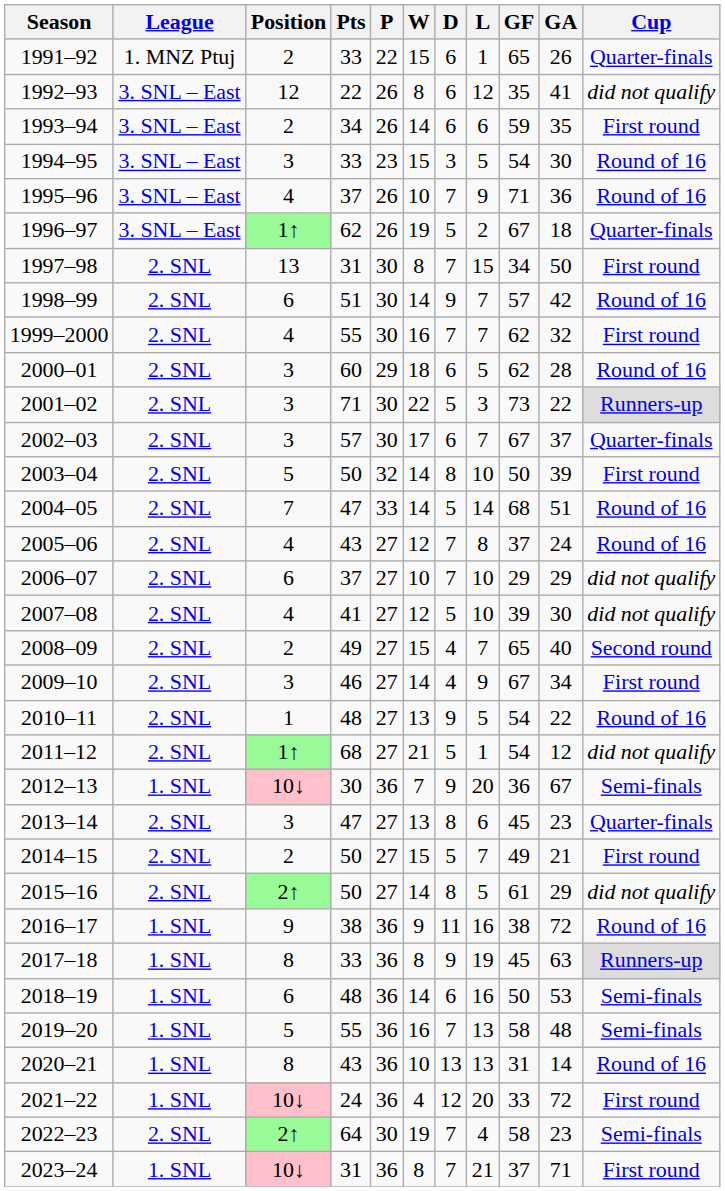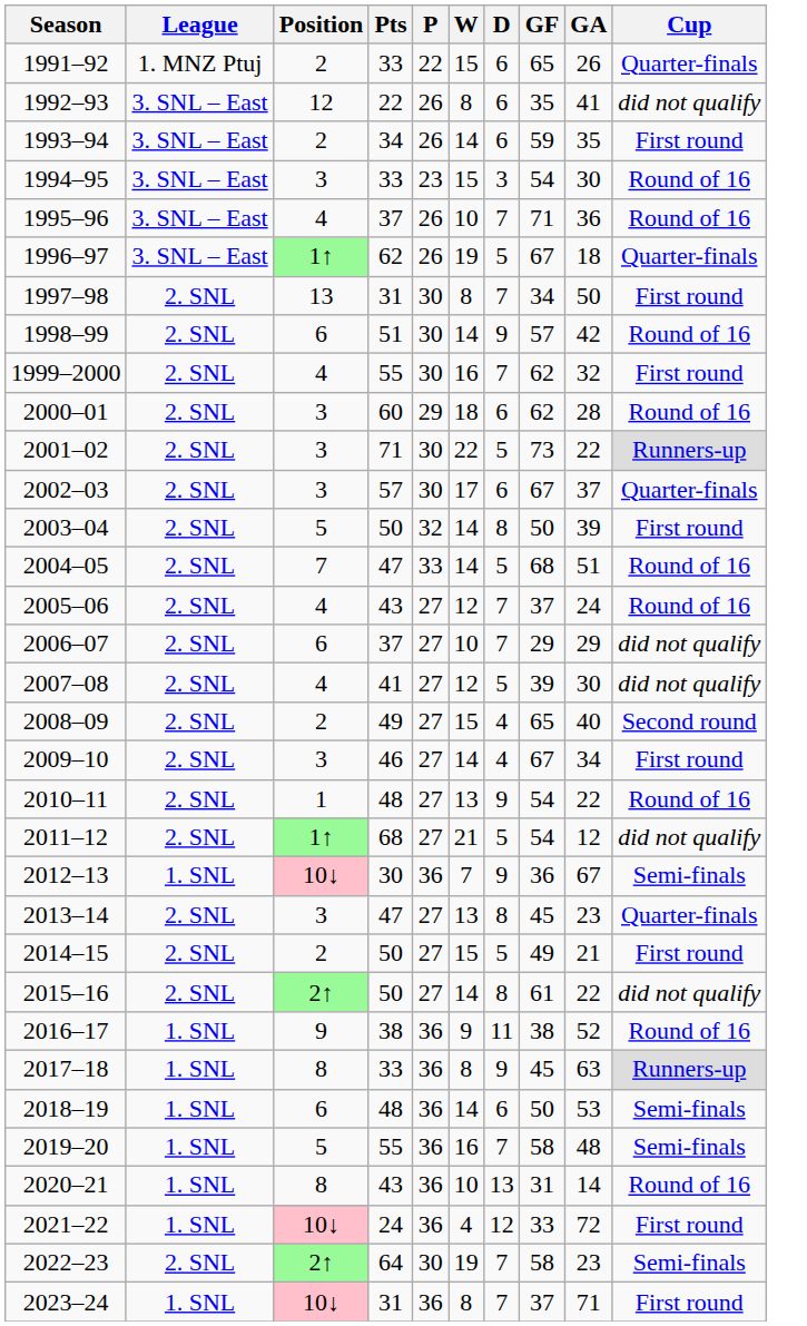- column: L | 1 | 12 | 6 | 5 | 9 | 2 | 15 | 7 | 7 | 5 | 3 | 7 | 10 | 14 | 8 | 10 | 10 | 7 | 9 | 5 | 1 | 20 | 6 | 7 | 5 | 16 | 19 | 16 | 13 | 13 | 20 | 4 | 21
2015–16 | GA: 29 -> 22
2016–17 | GA: 72 -> 52
